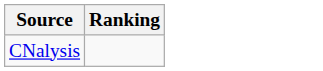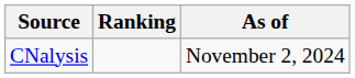+ column: As of | November 2, 2024
